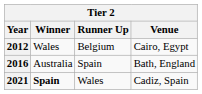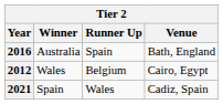rows swapped: 2012 <-> 2016
2021 | Winner: bold -> normal
